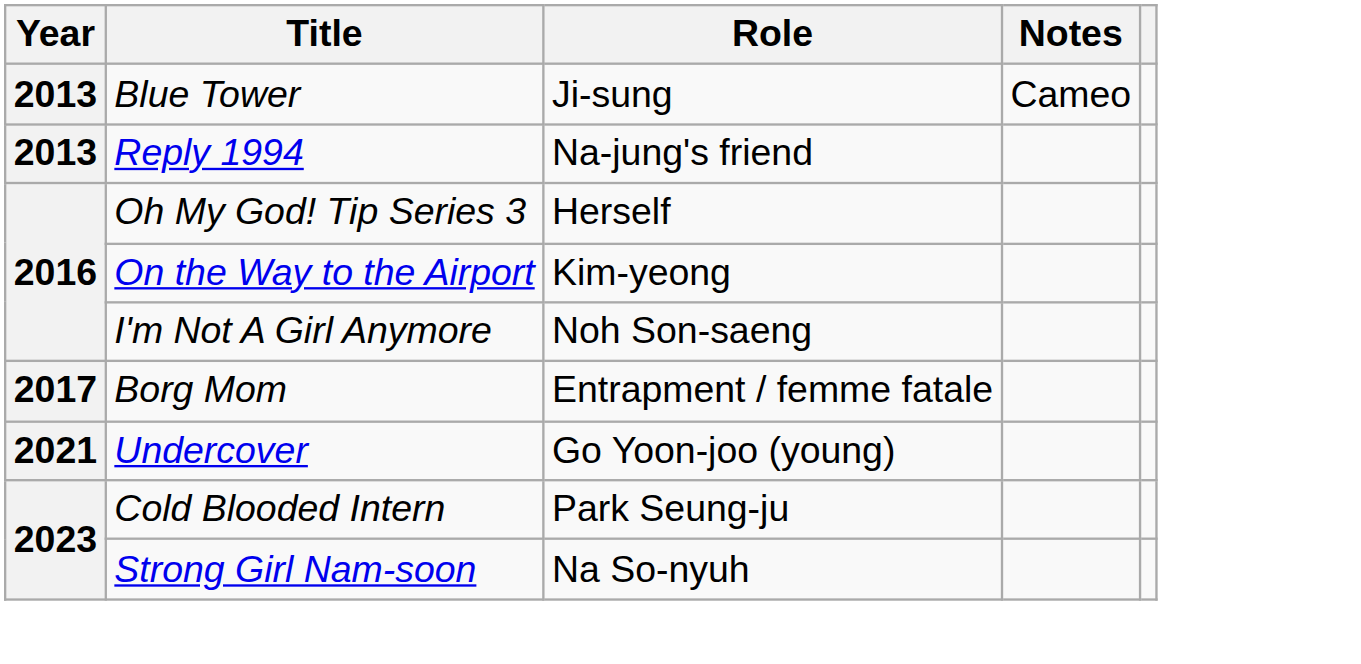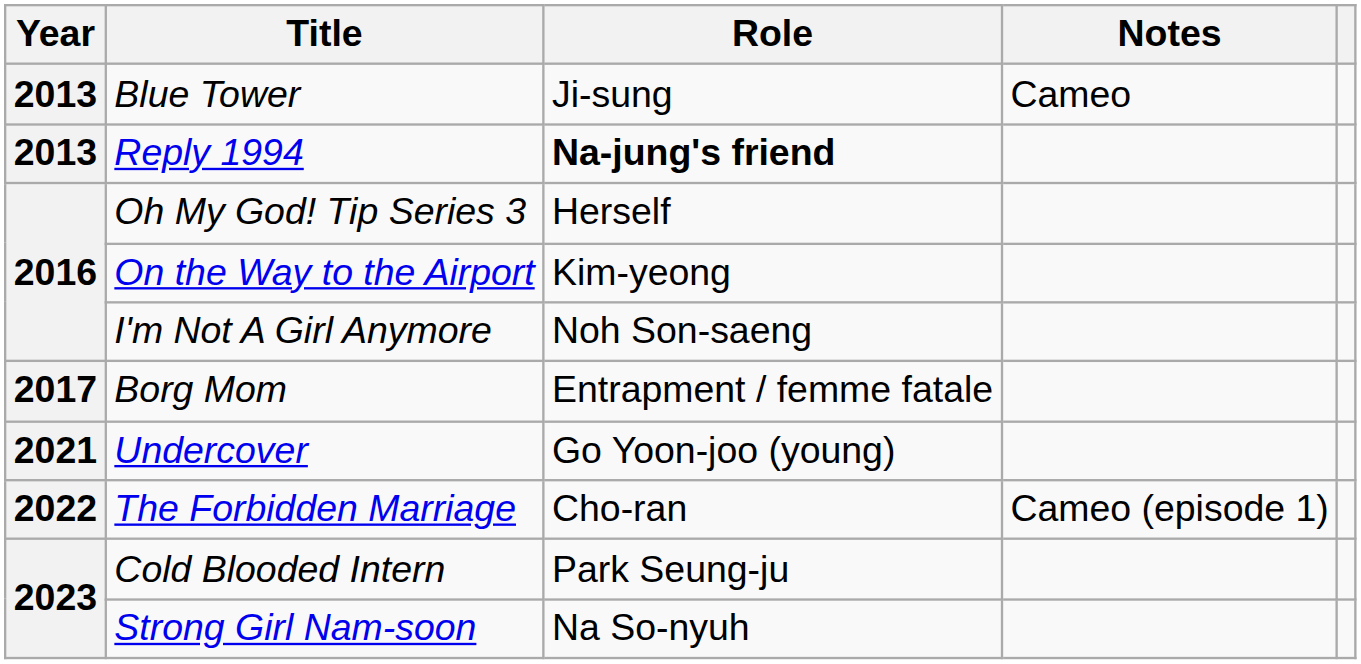Reply 1994 | Role: normal -> bold
+ row: 2022 | The Forbidden Marriage | Cho-ran | Cameo (episode 1)
